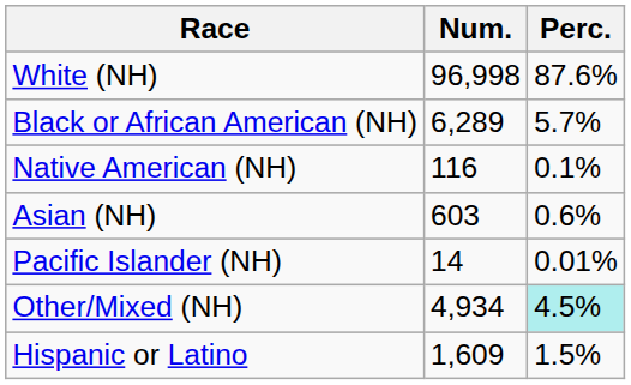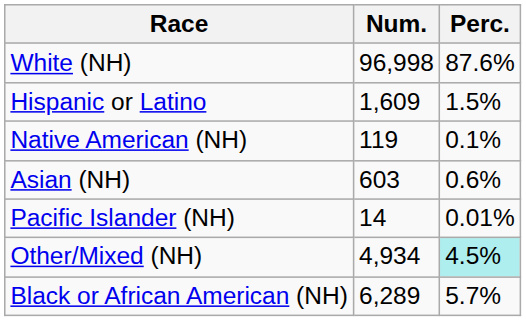rows swapped: Black or African American (NH) <-> Hispanic or Latino
Native American (NH) | Num.: 116 -> 119
